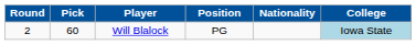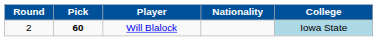- column: Position | PG
Will Blalock | Pick: normal -> bold
